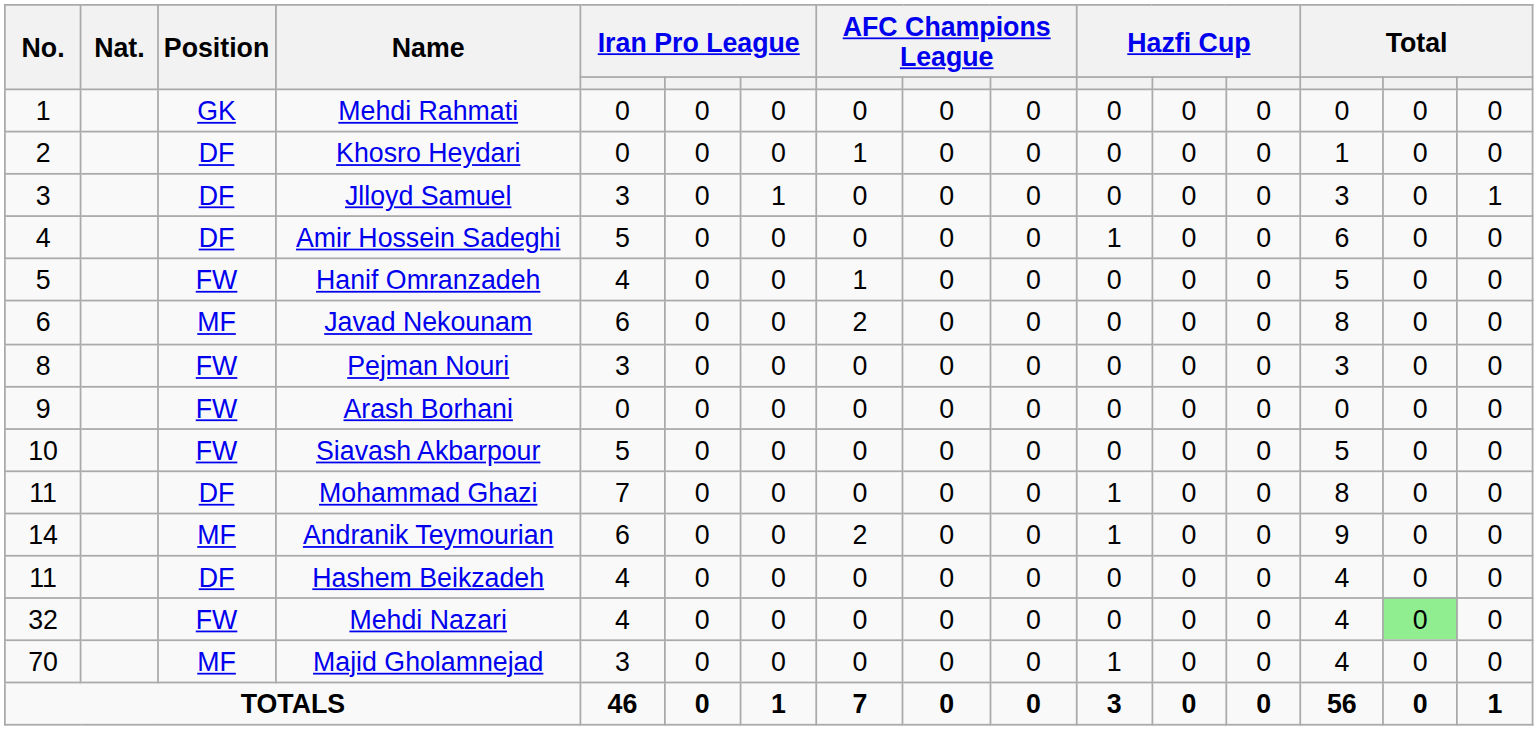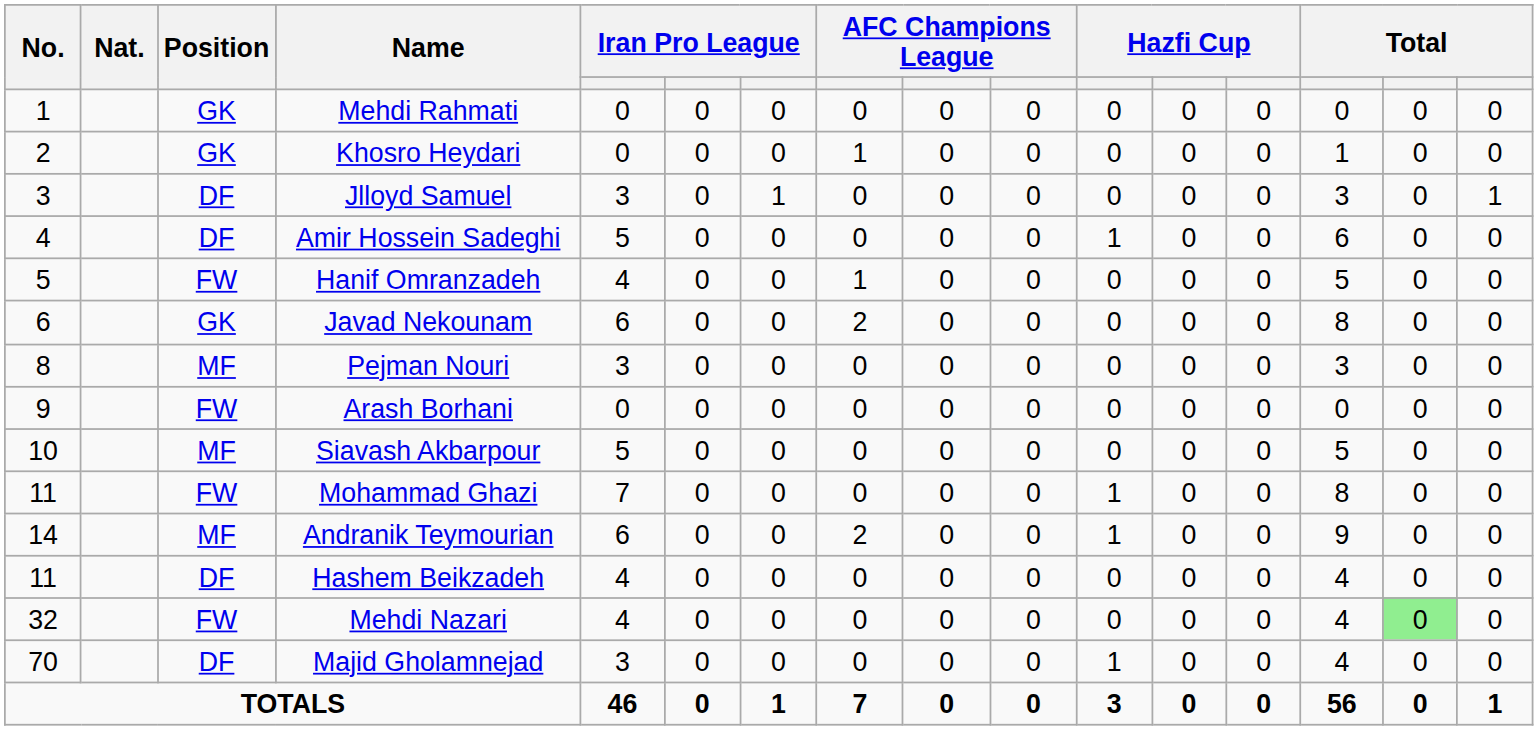Khosro Heydari | Position: DF -> GK
Javad Nekounam | Position: MF -> GK
Pejman Nouri | Position: FW -> MF
Siavash Akbarpour | Position: FW -> MF
Mohammad Ghazi | Position: DF -> FW
Majid Gholamnejad | Position: MF -> DF
